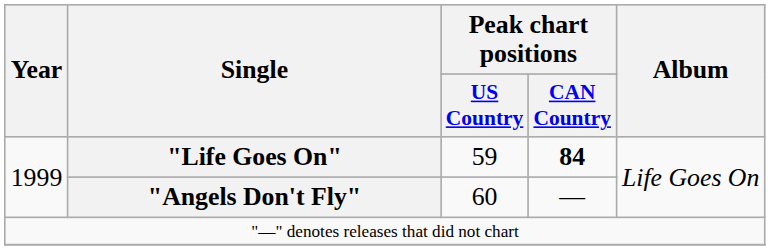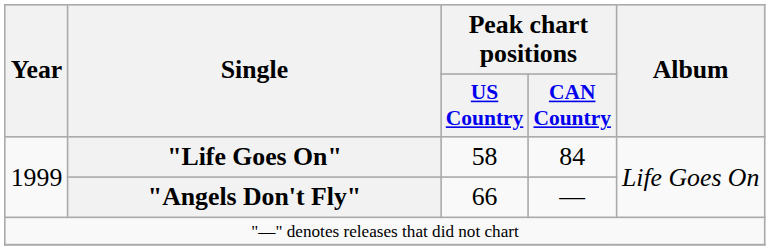"Life Goes On" | Peak chart positions / US Country: 59 -> 58
"Life Goes On" | Peak chart positions / CAN Country: bold -> normal
"Angels Don't Fly" | Peak chart positions / US Country: 60 -> 66
